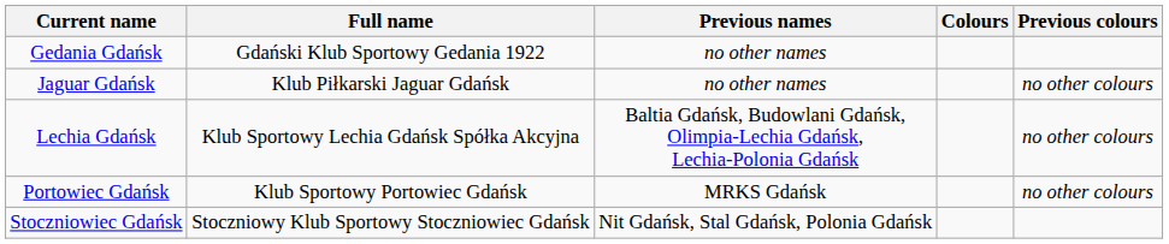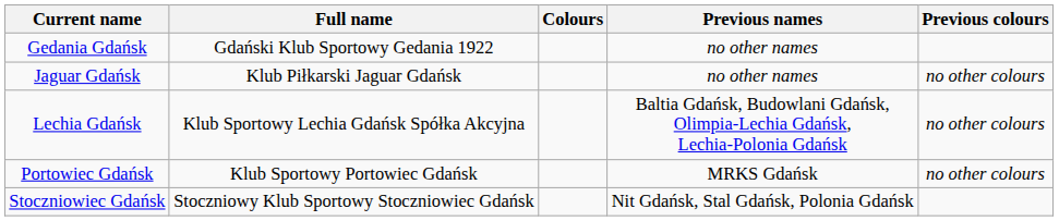columns swapped: Colours <-> Previous names
